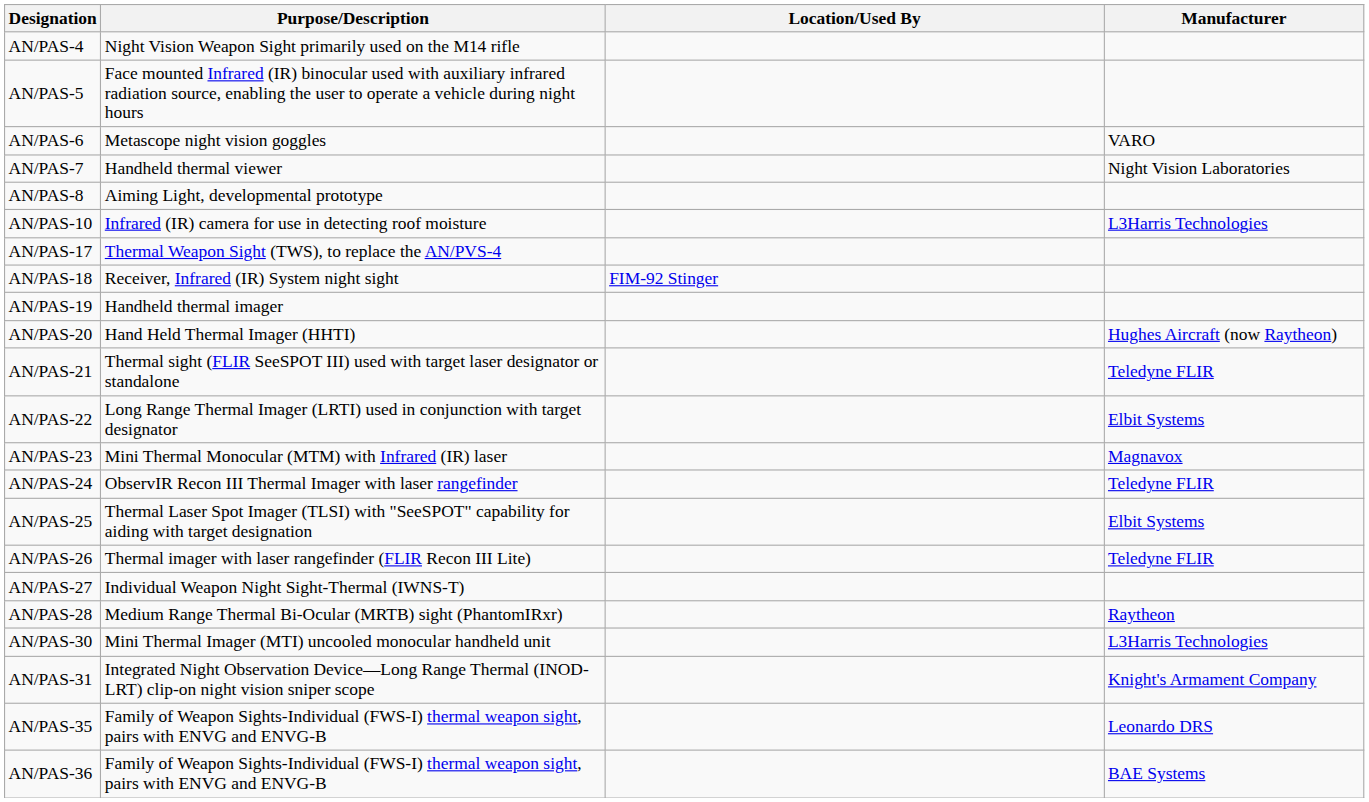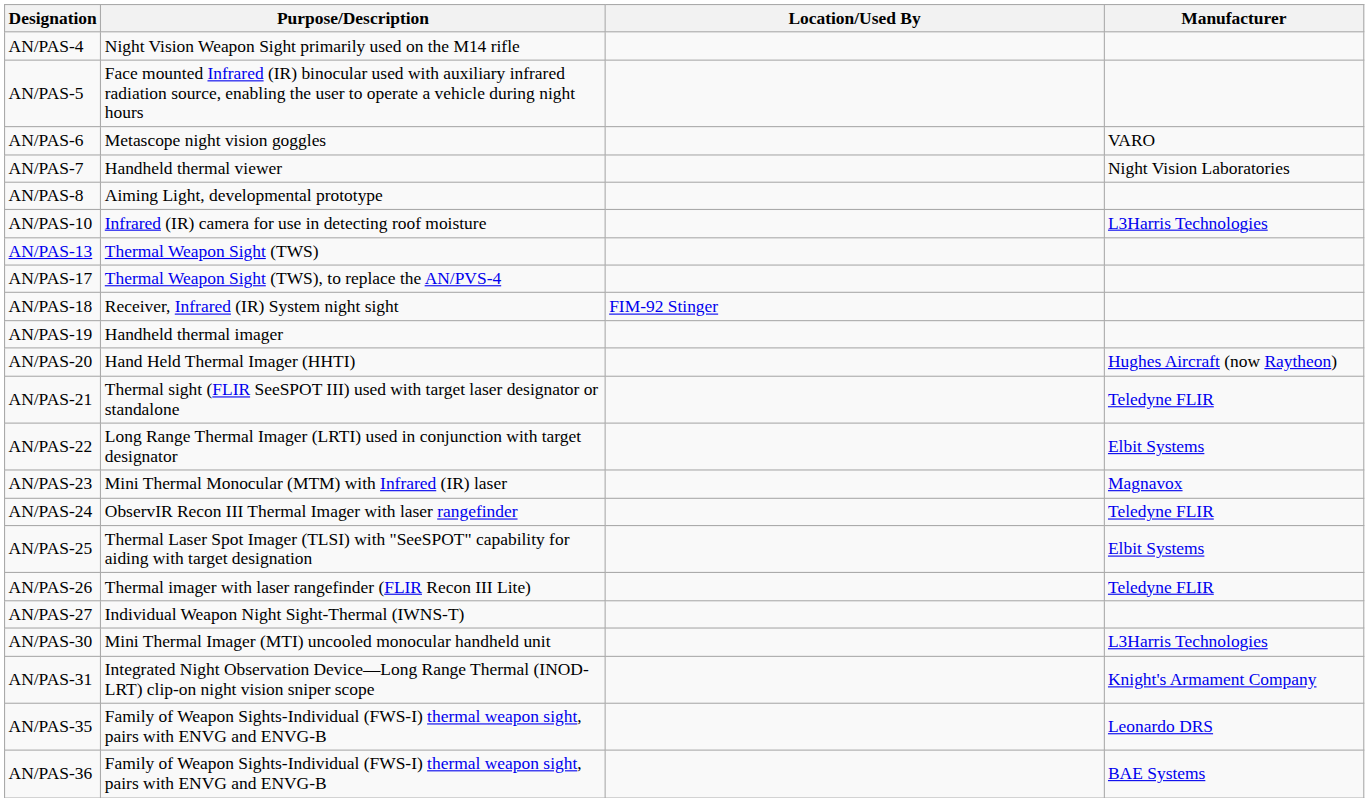+ row: AN/PAS-13 | Thermal Weapon Sight (TWS)
- row: AN/PAS-28 | Medium Range Thermal Bi-Ocular (MRTB) sight (PhantomIRxr) | Raytheon
